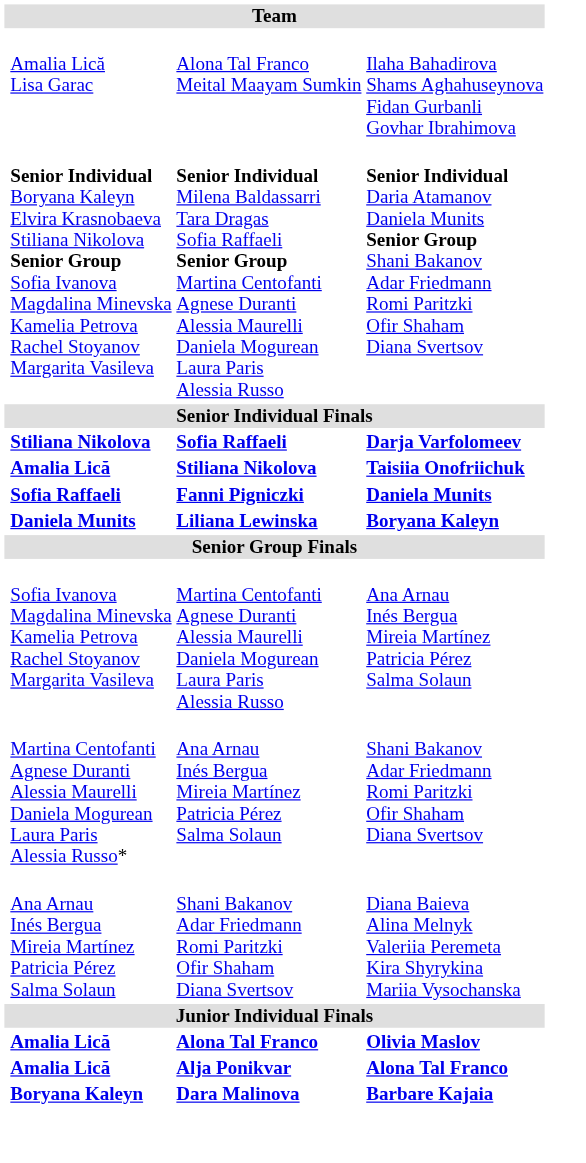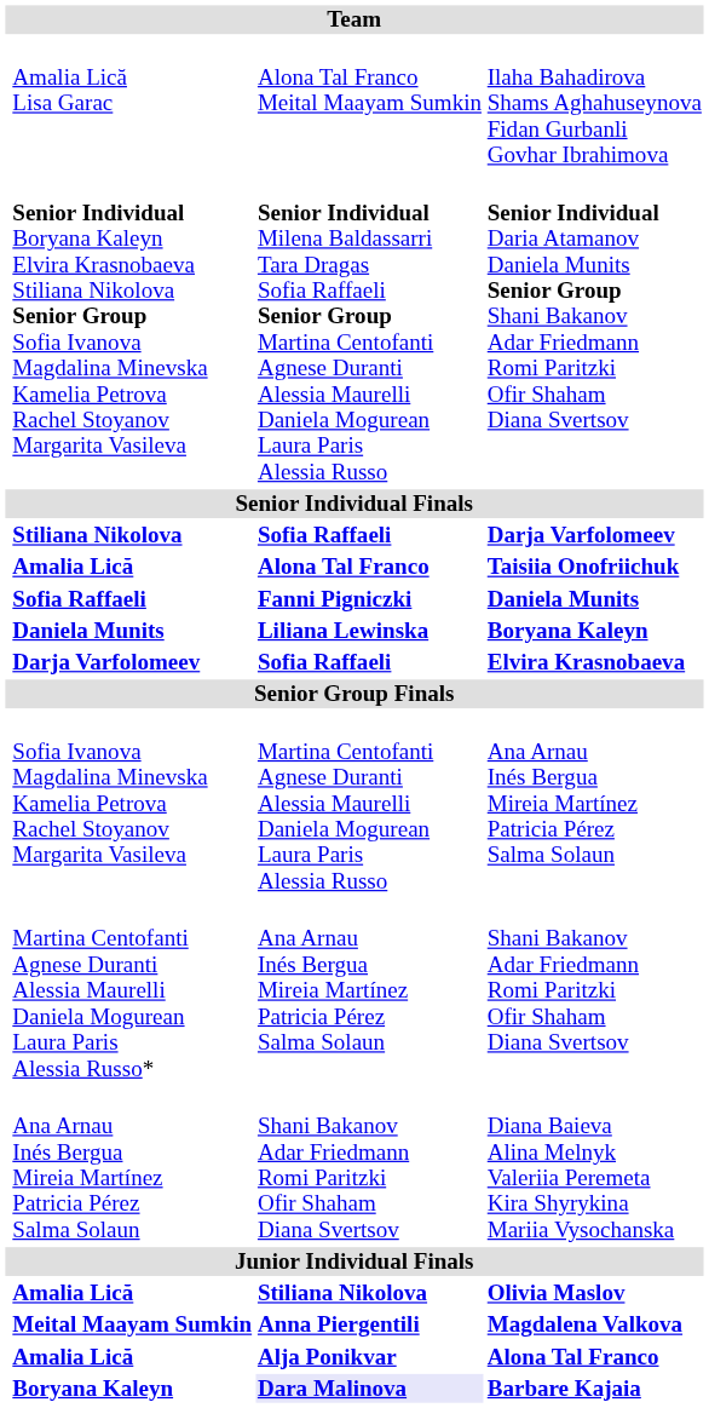Taisiia Onofriichuk | column 3: Stiliana Nikolova -> Alona Tal Franco
+ row: Darja Varfolomeev | Sofia Raffaeli | Elvira Krasnobaeva
Olivia Maslov | column 3: Alona Tal Franco -> Stiliana Nikolova
+ row: Meital Maayam Sumkin | Anna Piergentili | Magdalena Valkova
Barbare Kajaia | column 3: no background -> lavender background
